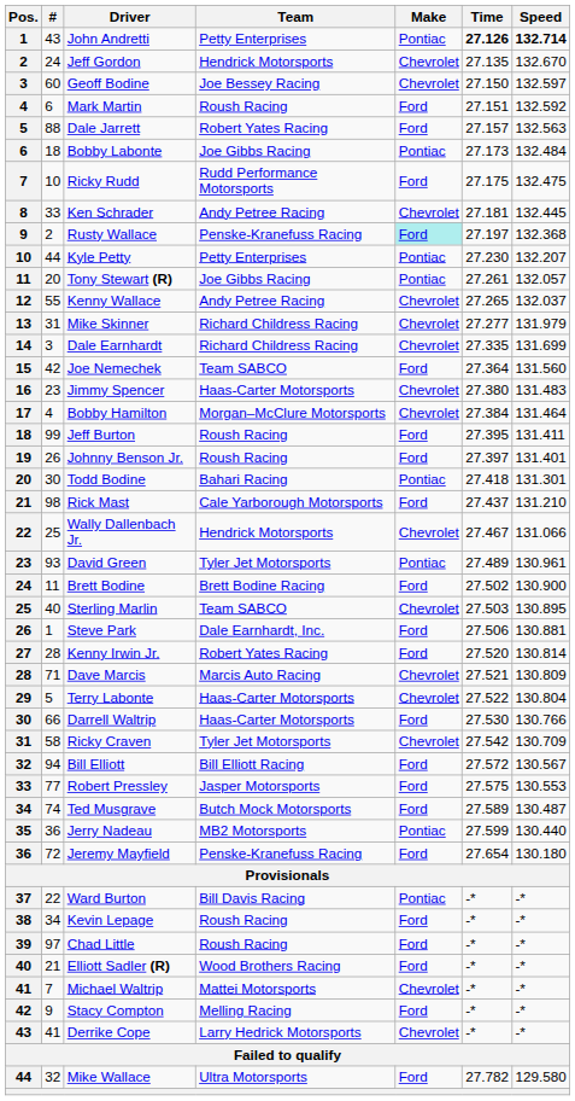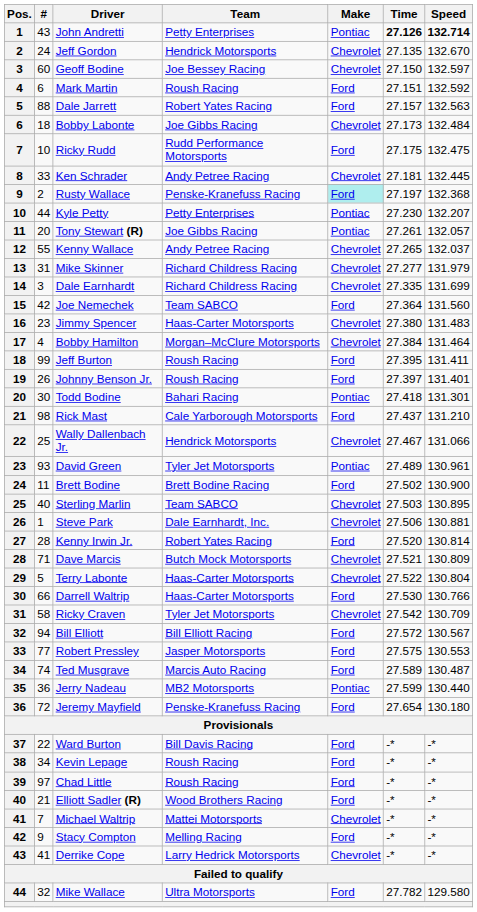Bobby Labonte | Make: Pontiac -> Chevrolet
Steve Park | Make: Ford -> Chevrolet
Dave Marcis | Team: Marcis Auto Racing -> Butch Mock Motorsports
Ted Musgrave | Team: Butch Mock Motorsports -> Marcis Auto Racing
Ward Burton | Make: Pontiac -> Ford
